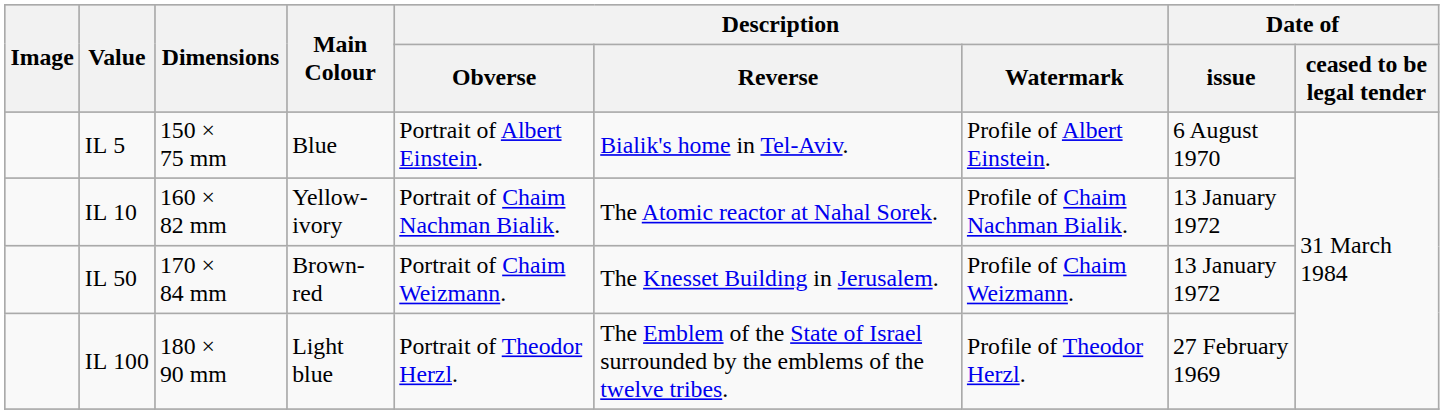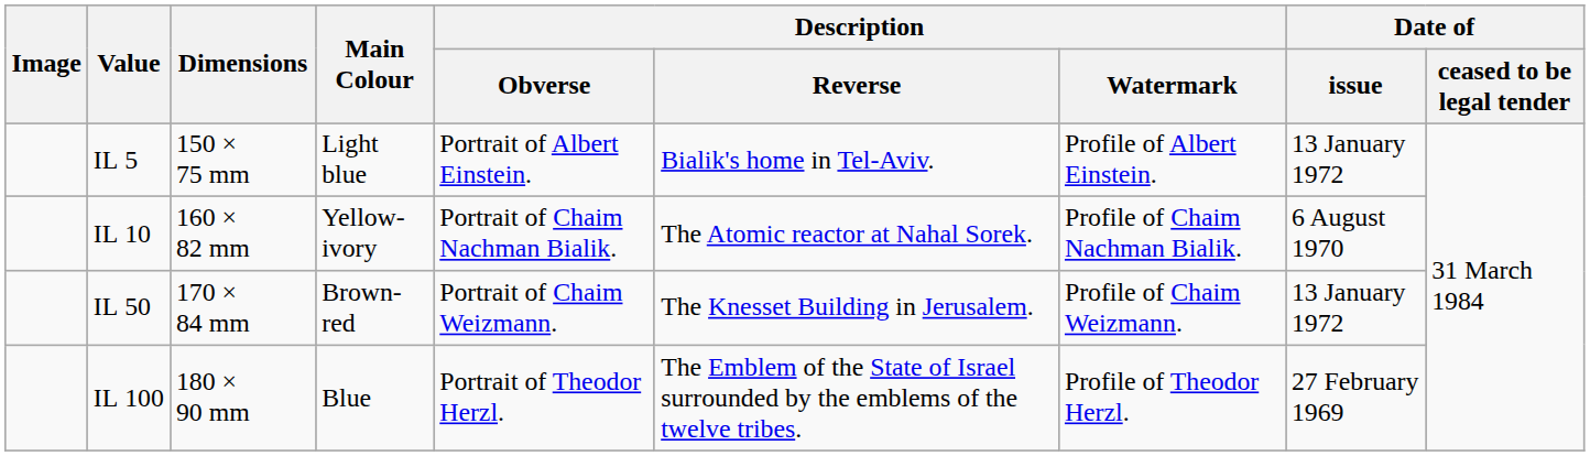IL 5 | Main Colour: Blue -> Light blue
IL 5 | Date of / issue: 6 August 1970 -> 13 January 1972
IL 10 | Date of / issue: 13 January 1972 -> 6 August 1970
IL 100 | Main Colour: Light blue -> Blue
